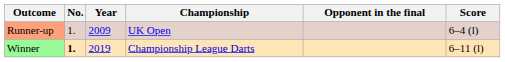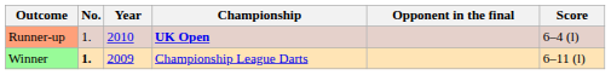Runner-up | Year: 2009 -> 2010
Runner-up | Championship: normal -> bold
Winner | Year: 2019 -> 2009
